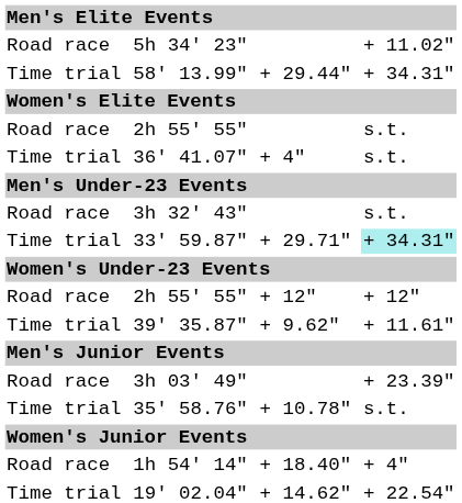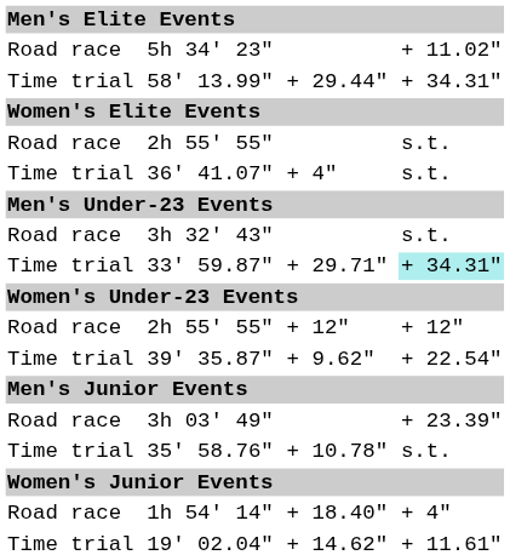39' 35.87" | column 7: + 11.61" -> + 22.54"
19' 02.04" | column 7: + 22.54" -> + 11.61"
